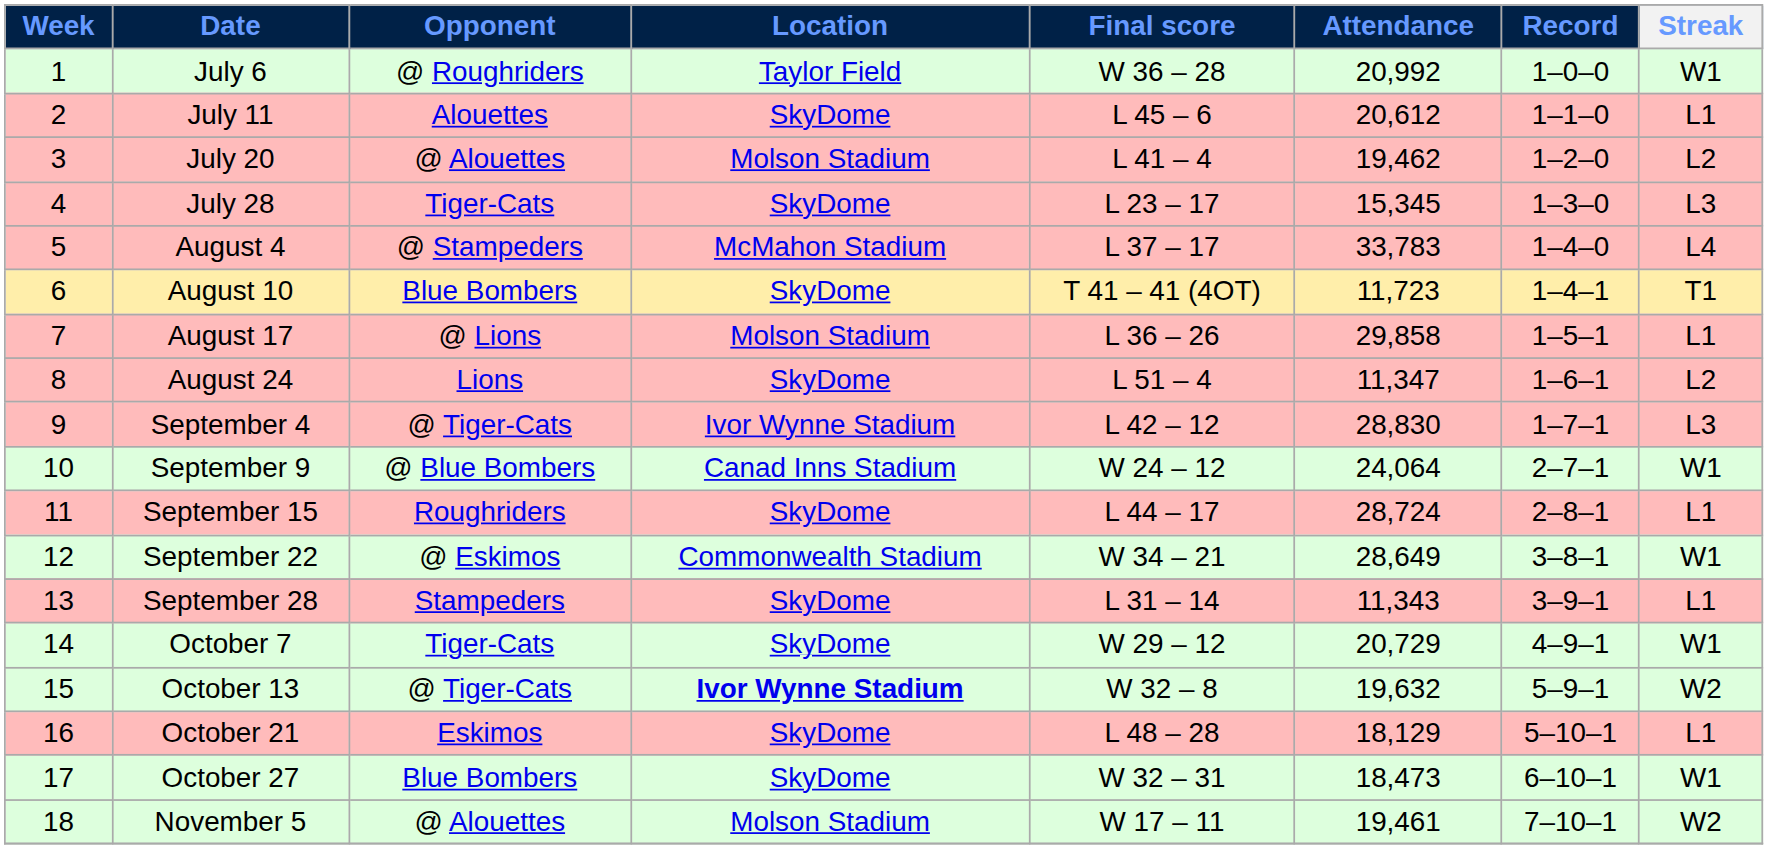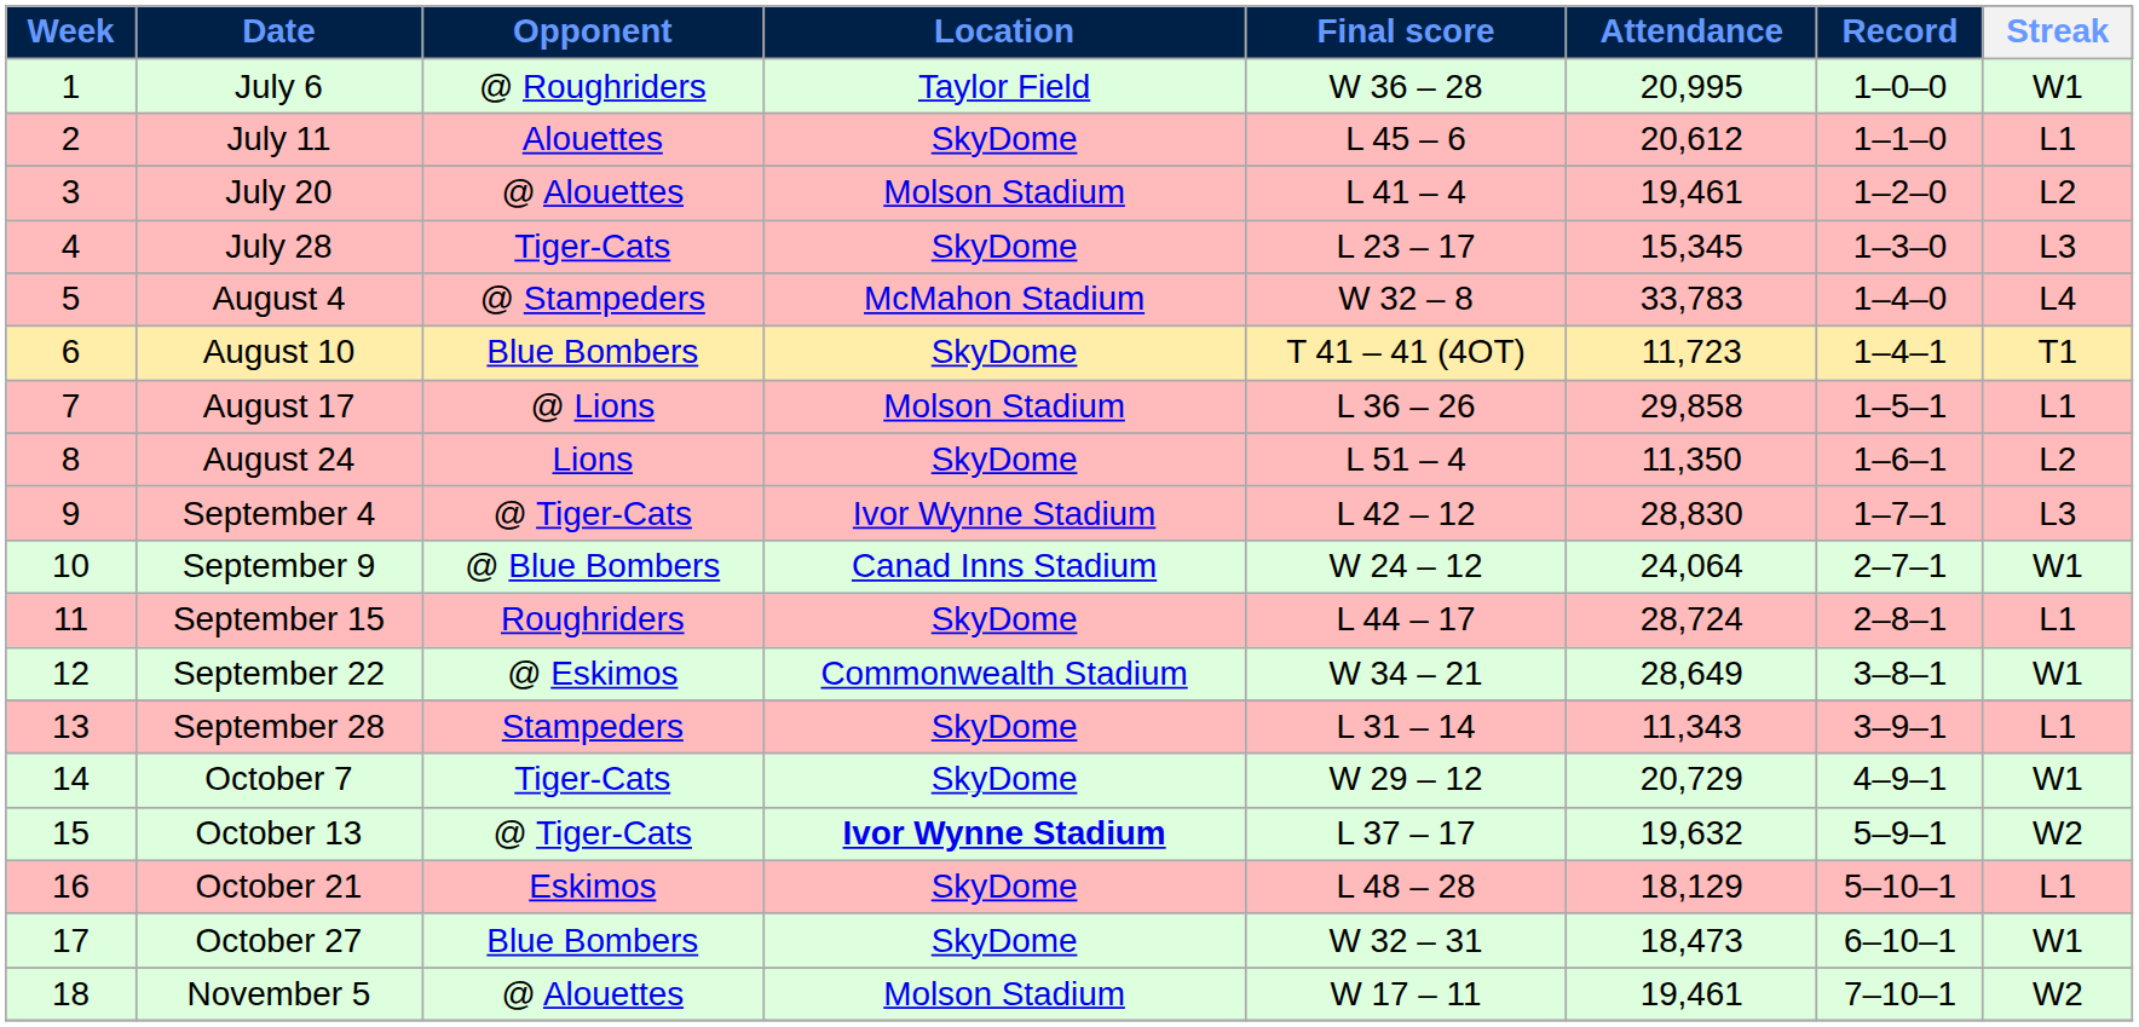July 6 | Attendance: 20,992 -> 20,995
July 20 | Attendance: 19,462 -> 19,461
August 4 | Final score: L 37 – 17 -> W 32 – 8
August 24 | Attendance: 11,347 -> 11,350
October 13 | Final score: W 32 – 8 -> L 37 – 17
